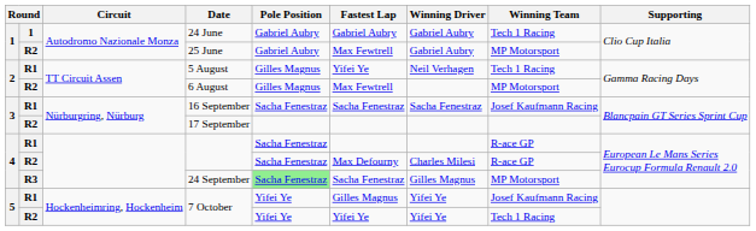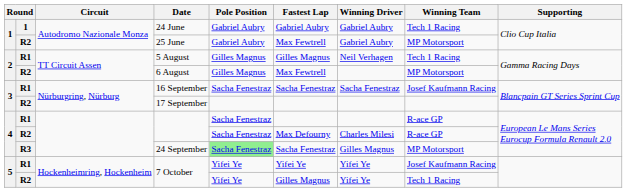5 August | Fastest Lap: Yifei Ye -> Gilles Magnus
R1 / 7 October | Fastest Lap: Gilles Magnus -> Yifei Ye
R2 / 7 October | Fastest Lap: Yifei Ye -> Gilles Magnus
